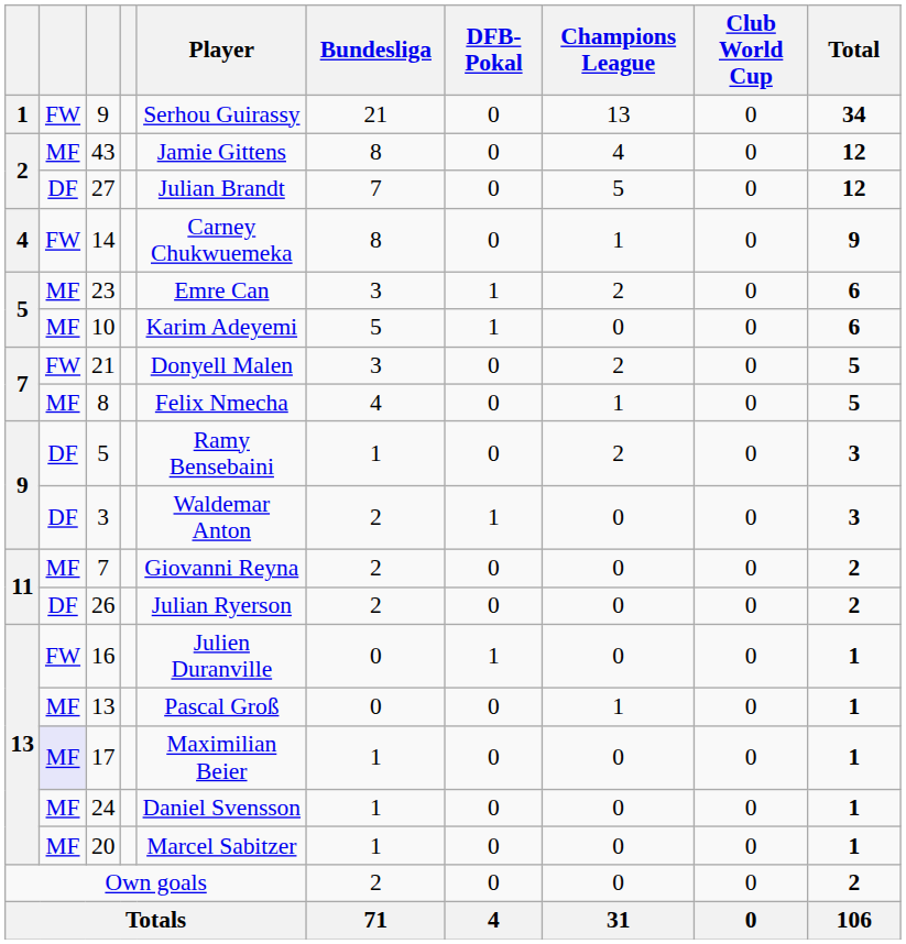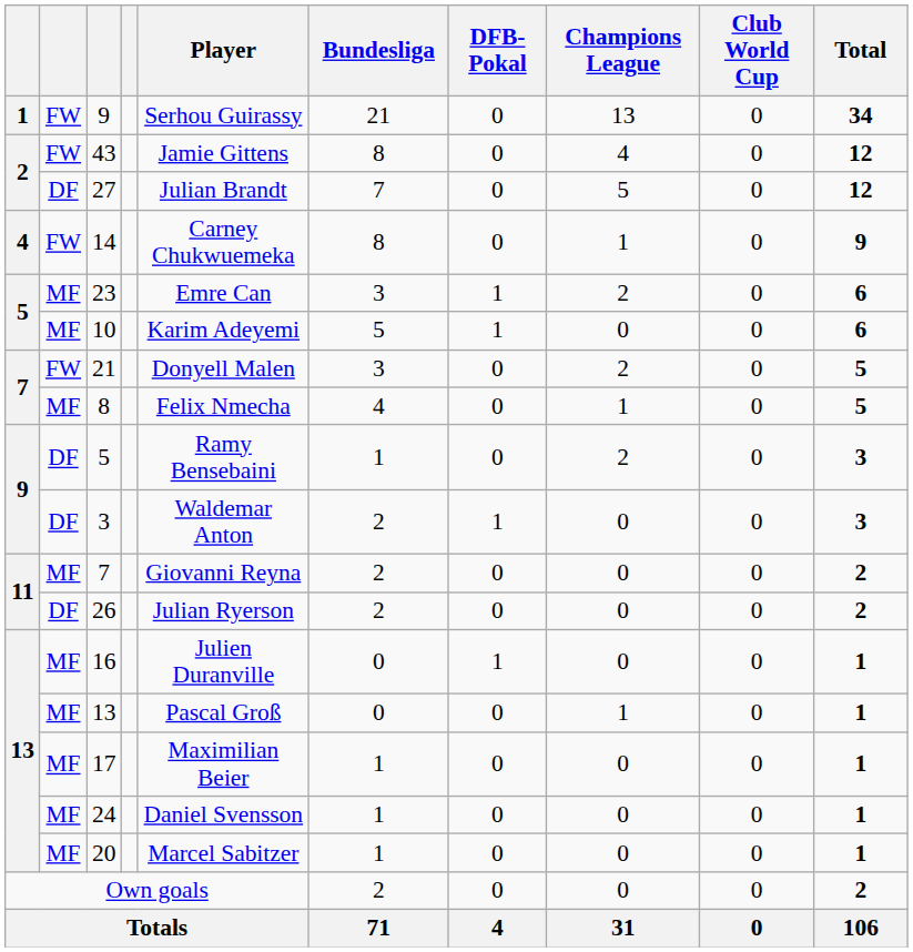43 | column 2: MF -> FW
16 | column 2: FW -> MF
17 | column 2: lavender background -> no background
